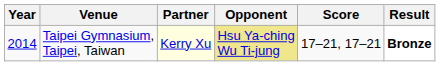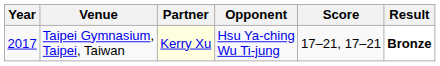Taipei Gymnasium, Taipei, Taiwan | Year: 2014 -> 2017
Taipei Gymnasium, Taipei, Taiwan | Opponent: khaki background -> no background
